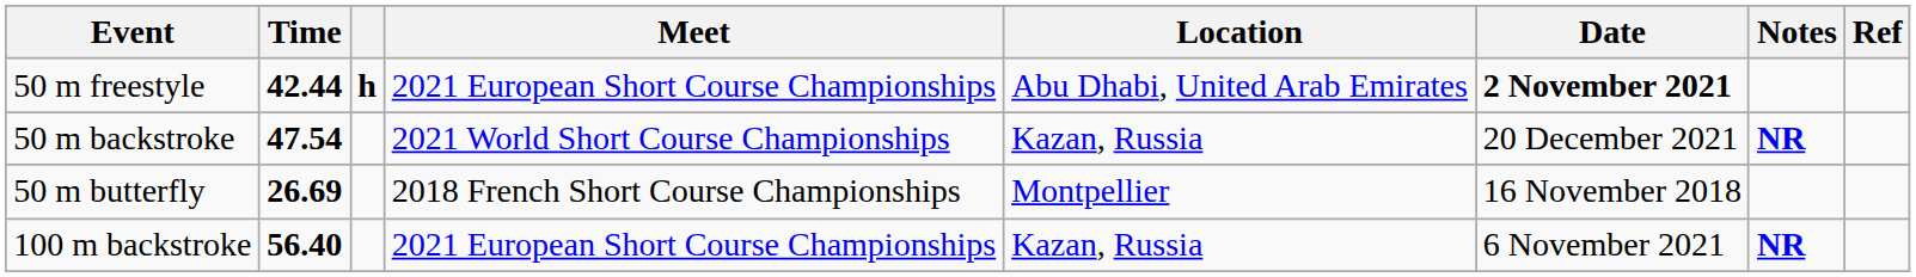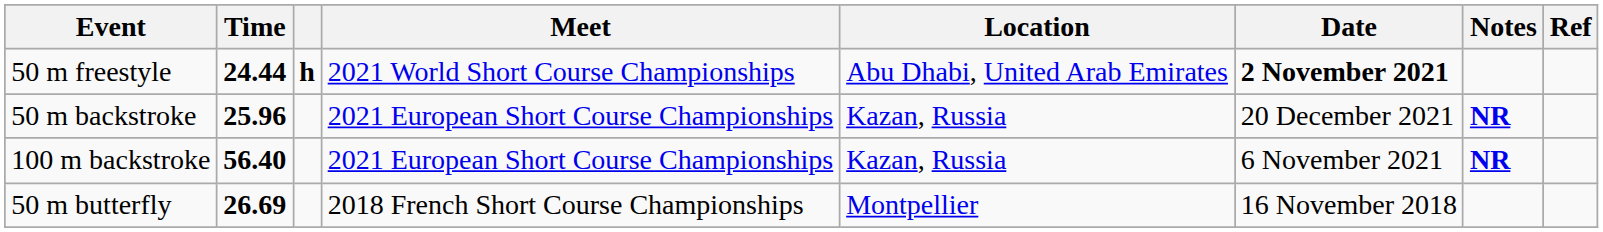50 m freestyle | Time: 42.44 -> 24.44
50 m freestyle | Meet: 2021 European Short Course Championships -> 2021 World Short Course Championships
50 m backstroke | Time: 47.54 -> 25.96
50 m backstroke | Meet: 2021 World Short Course Championships -> 2021 European Short Course Championships
rows swapped: 100 m backstroke <-> 50 m butterfly
